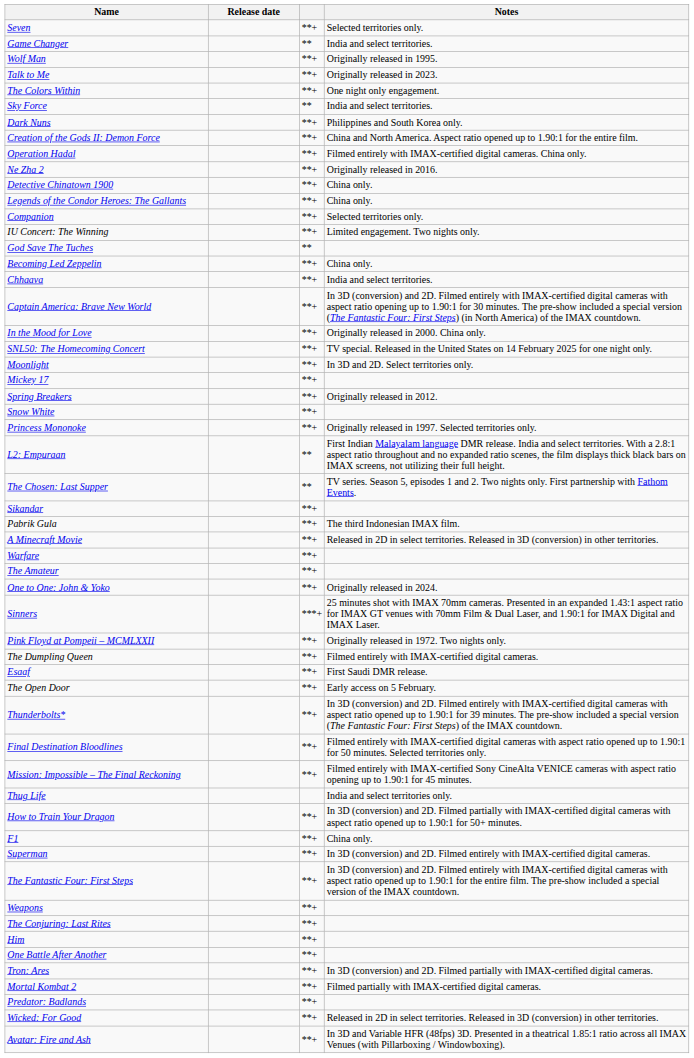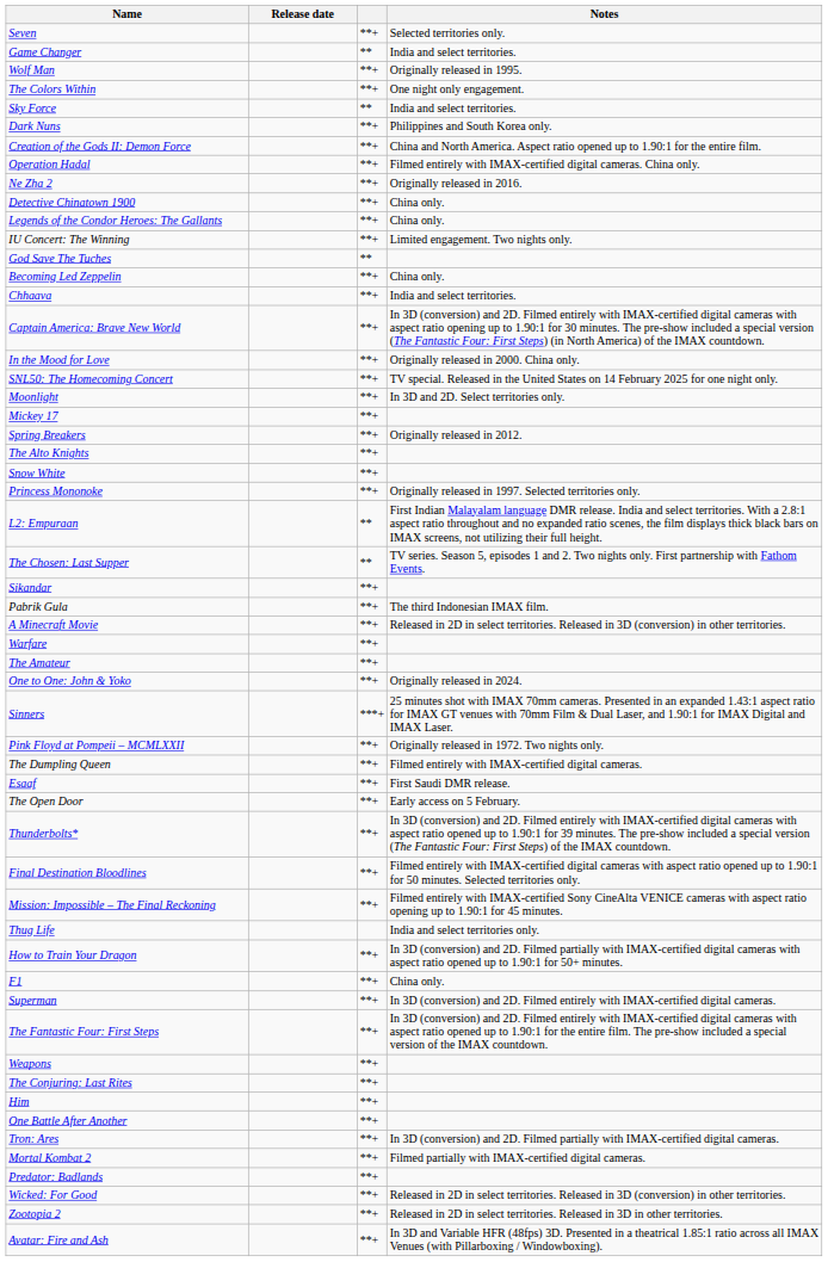- row: Talk to Me | **+ | Originally released in 2023.
- row: Companion | **+ | Selected territories only.
+ row: The Alto Knights | **+
+ row: Zootopia 2 | **+ | Released in 2D in select territories. Released in 3D in other territories.
